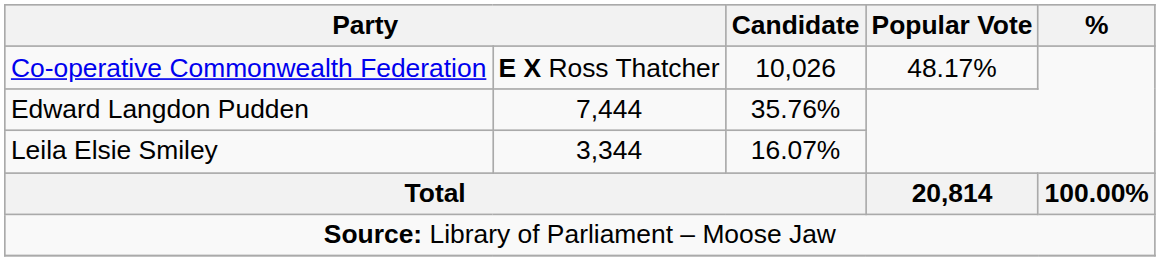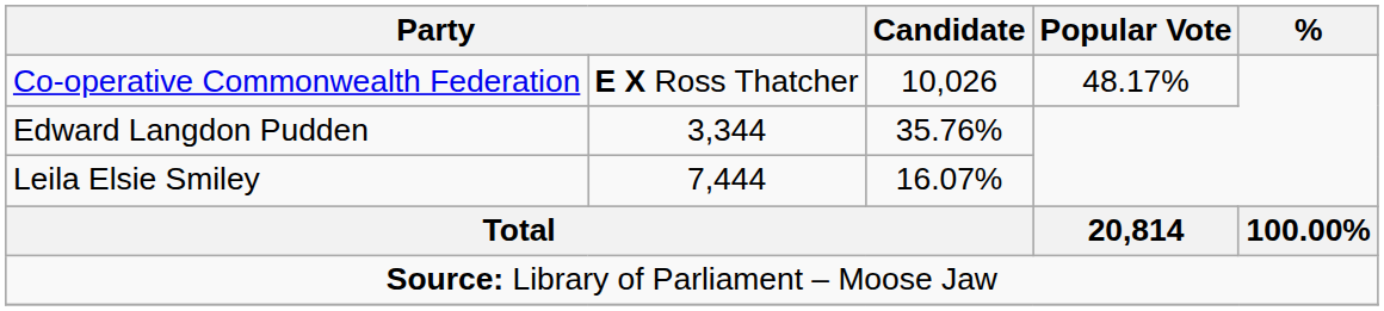Edward Langdon Pudden | column 2: 7,444 -> 3,344
Leila Elsie Smiley | column 2: 3,344 -> 7,444
